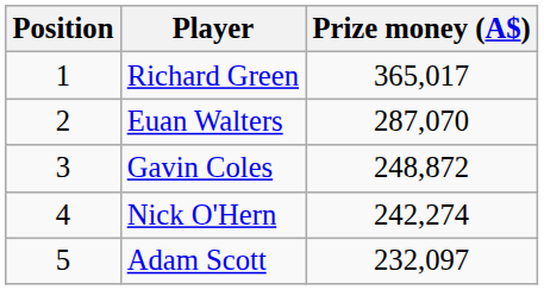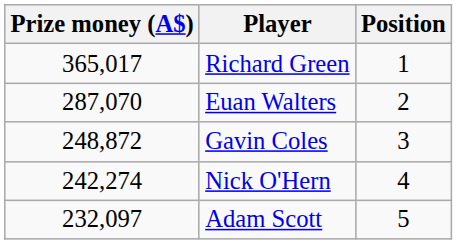columns swapped: Position <-> Prize money (A$)
